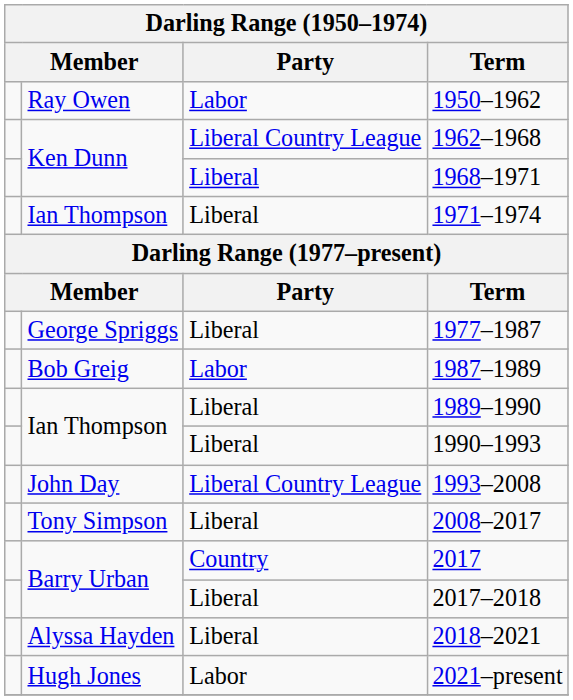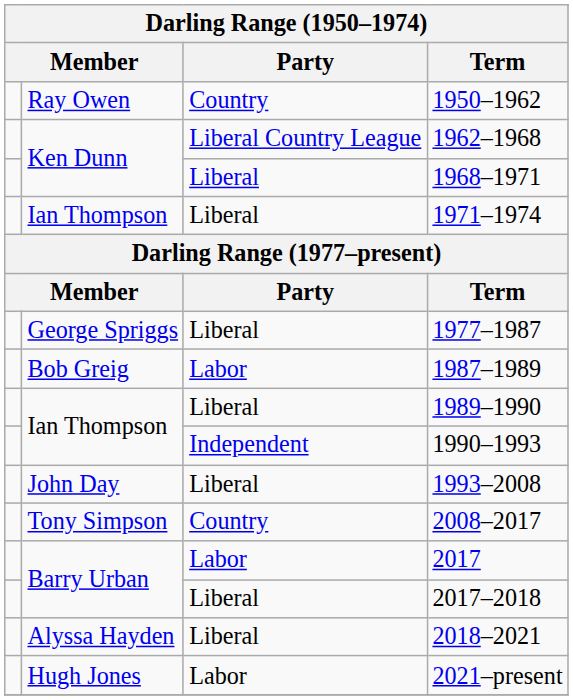1950–1962 | Party: Labor -> Country
1990–1993 | Party: Liberal -> Independent
1993–2008 | Party: Liberal Country League -> Liberal
2008–2017 | Party: Liberal -> Country
2017 | Party: Country -> Labor
